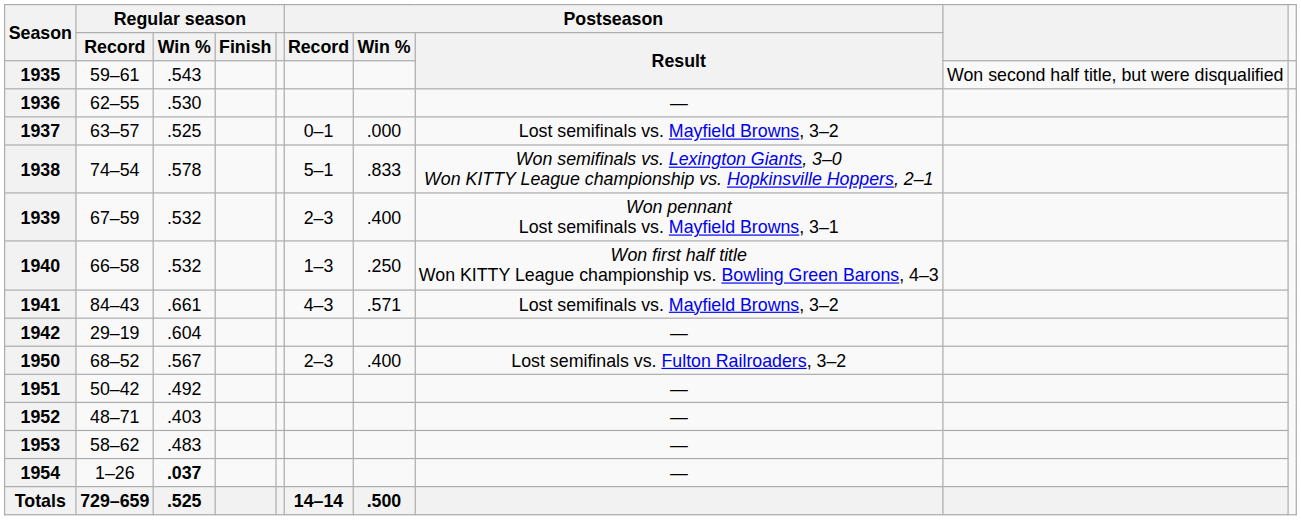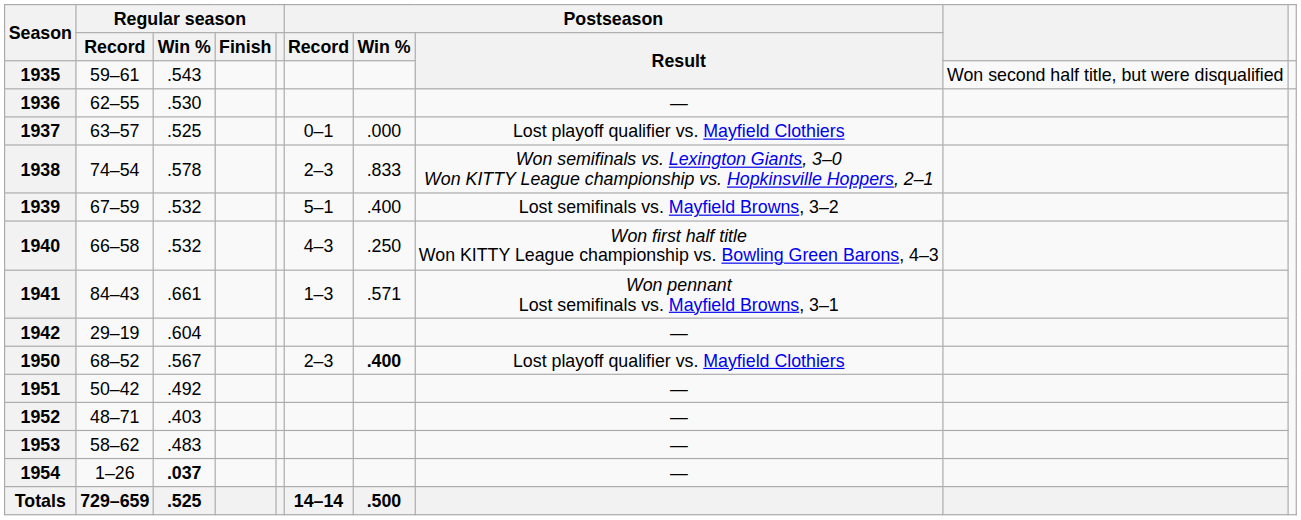1937 | Postseason / Result: Lost semifinals vs. Mayfield Browns, 3–2 -> Lost playoff qualifier vs. Mayfield Clothiers
1938 | Postseason / Record: 5–1 -> 2–3
1939 | Postseason / Record: 2–3 -> 5–1
1939 | Postseason / Result: Won pennant Lost semifinals vs. Mayfield Browns, 3–1 -> Lost semifinals vs. Mayfield Browns, 3–2
1940 | Postseason / Record: 1–3 -> 4–3
1941 | Postseason / Record: 4–3 -> 1–3
1941 | Postseason / Result: Lost semifinals vs. Mayfield Browns, 3–2 -> Won pennant Lost semifinals vs. Mayfield Browns, 3–1
1950 | Postseason / Win %: normal -> bold
1950 | Postseason / Result: Lost semifinals vs. Fulton Railroaders, 3–2 -> Lost playoff qualifier vs. Mayfield Clothiers
